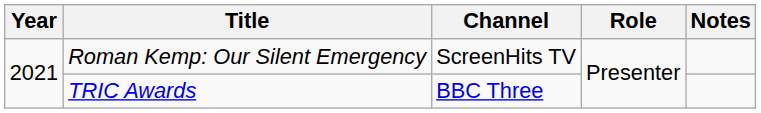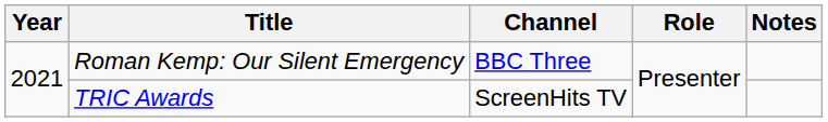Roman Kemp: Our Silent Emergency | Channel: ScreenHits TV -> BBC Three
TRIC Awards | Channel: BBC Three -> ScreenHits TV
